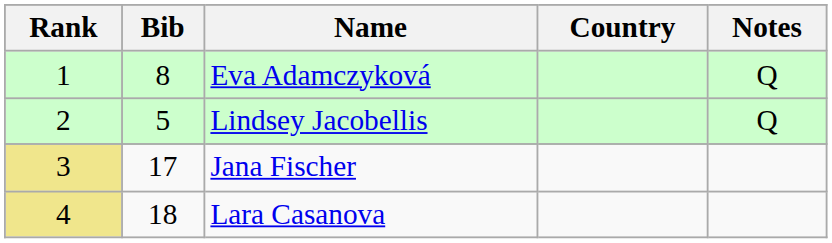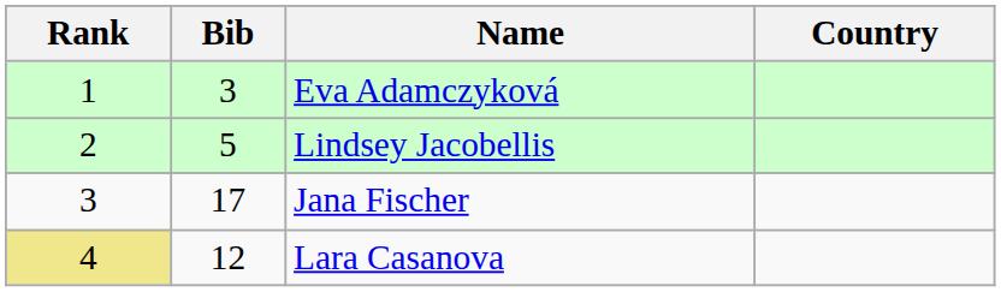- column: Notes | Q | Q
Eva Adamczyková | Bib: 8 -> 3
Jana Fischer | Rank: khaki background -> no background
Lara Casanova | Bib: 18 -> 12
